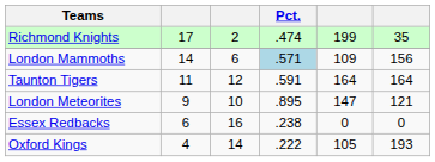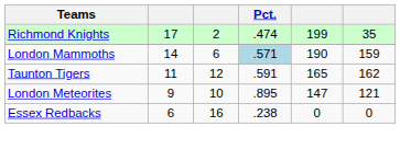London Mammoths | column 5: 109 -> 190
London Mammoths | column 6: 156 -> 159
Taunton Tigers | column 5: 164 -> 165
Taunton Tigers | column 6: 164 -> 162
- row: Oxford Kings | 4 | 14 | .222 | 105 | 193
